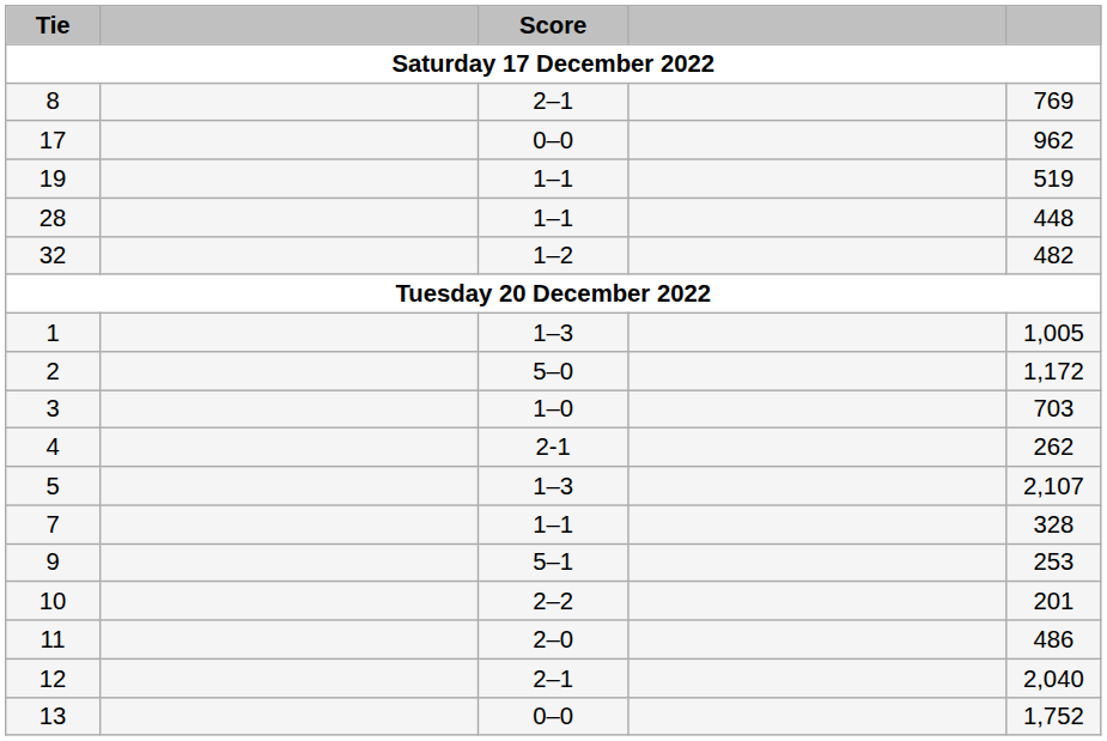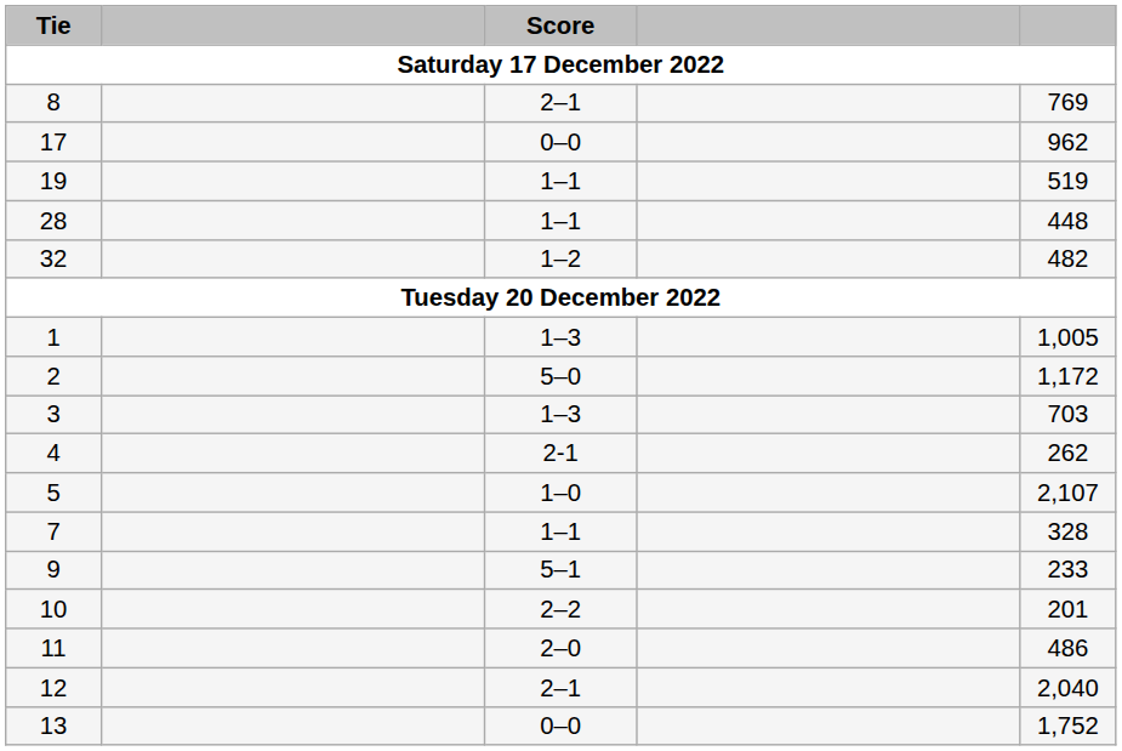3 | Score: 1–0 -> 1–3
5 | Score: 1–3 -> 1–0
9 | column 5: 253 -> 233
